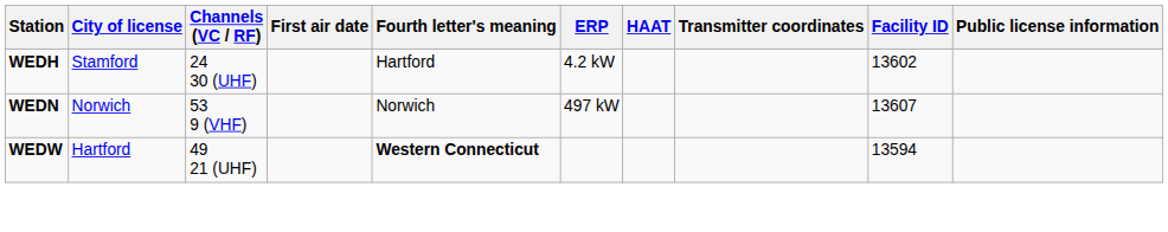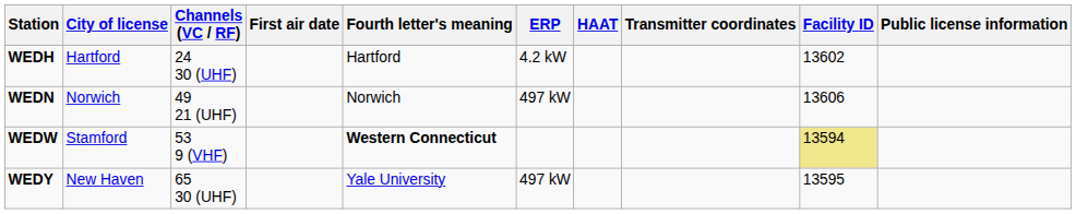WEDH | City of license: Stamford -> Hartford
WEDN | Channels (VC / RF): 53 9 (VHF) -> 49 21 (UHF)
WEDN | Facility ID: 13607 -> 13606
WEDW | City of license: Hartford -> Stamford
WEDW | Channels (VC / RF): 49 21 (UHF) -> 53 9 (VHF)
WEDW | Facility ID: no background -> khaki background
+ row: WEDY | New Haven | 65 30 (UHF) | Yale University | 497 kW | 13595
